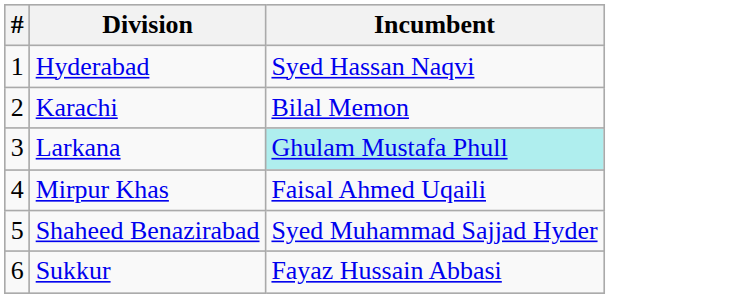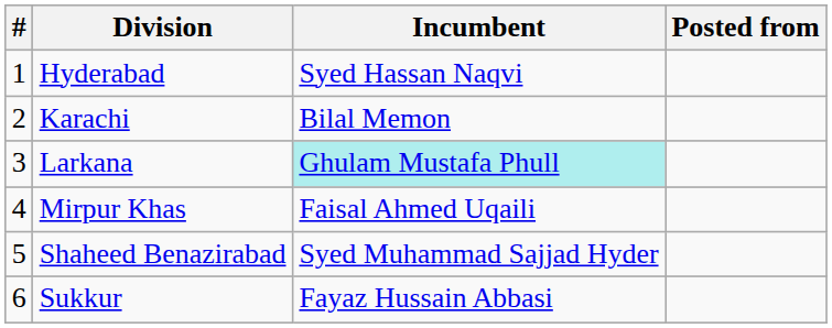+ column: Posted from
